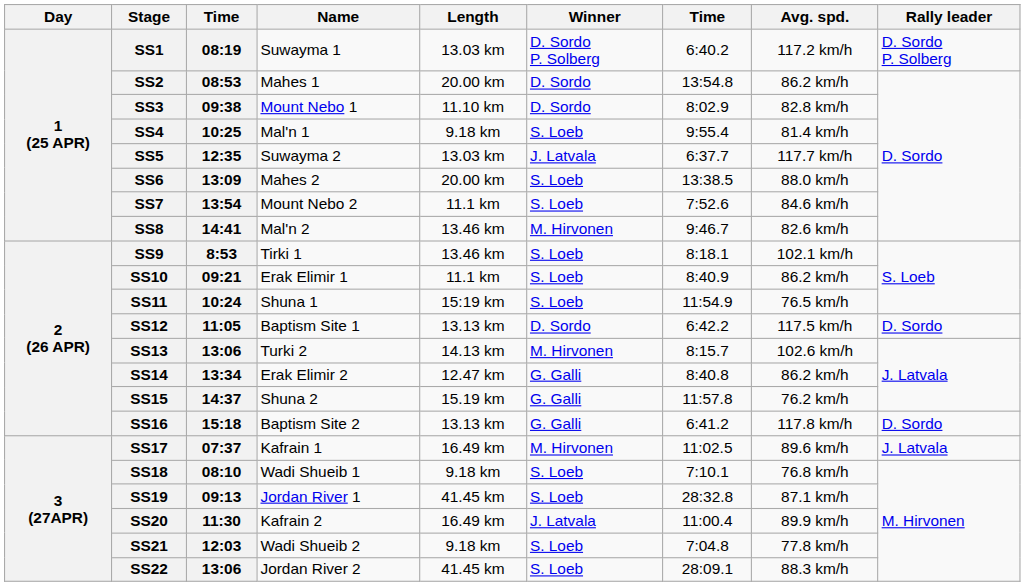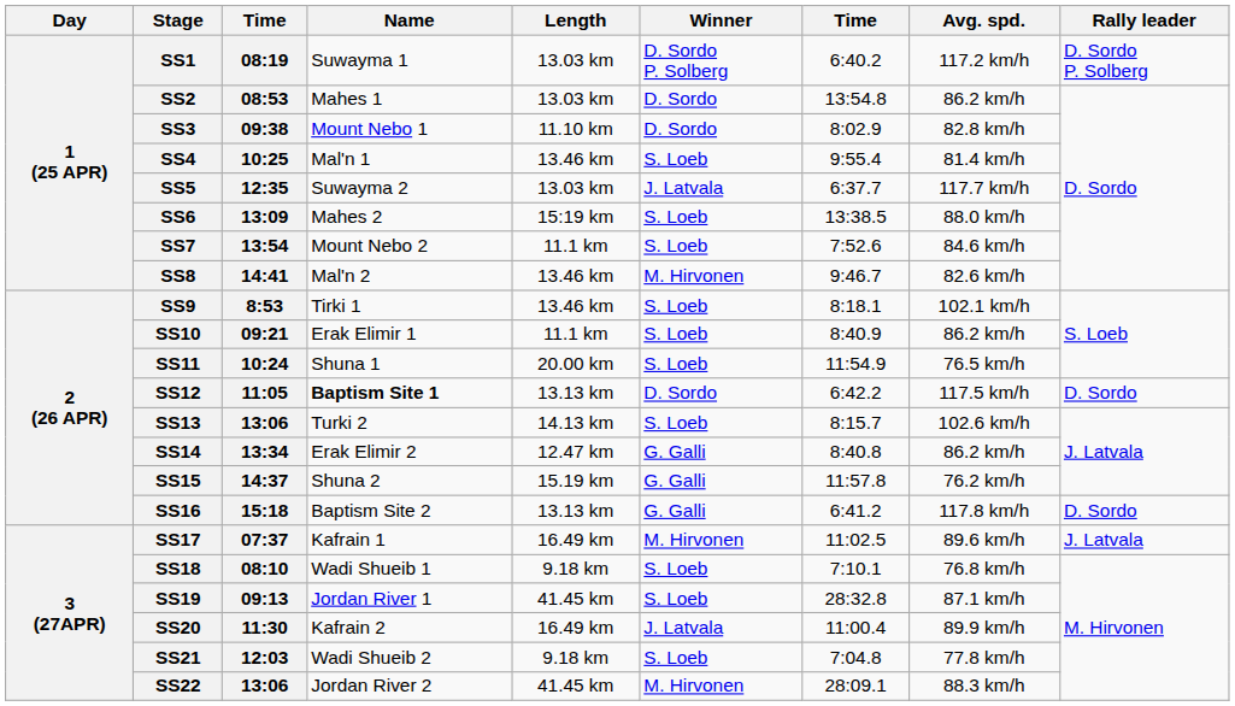SS2 | Length: 20.00 km -> 13.03 km
SS4 | Length: 9.18 km -> 13.46 km
SS6 | Length: 20.00 km -> 15:19 km
SS11 | Length: 15:19 km -> 20.00 km
SS12 | Name: normal -> bold
SS13 | Winner: M. Hirvonen -> S. Loeb
SS22 | Winner: S. Loeb -> M. Hirvonen
